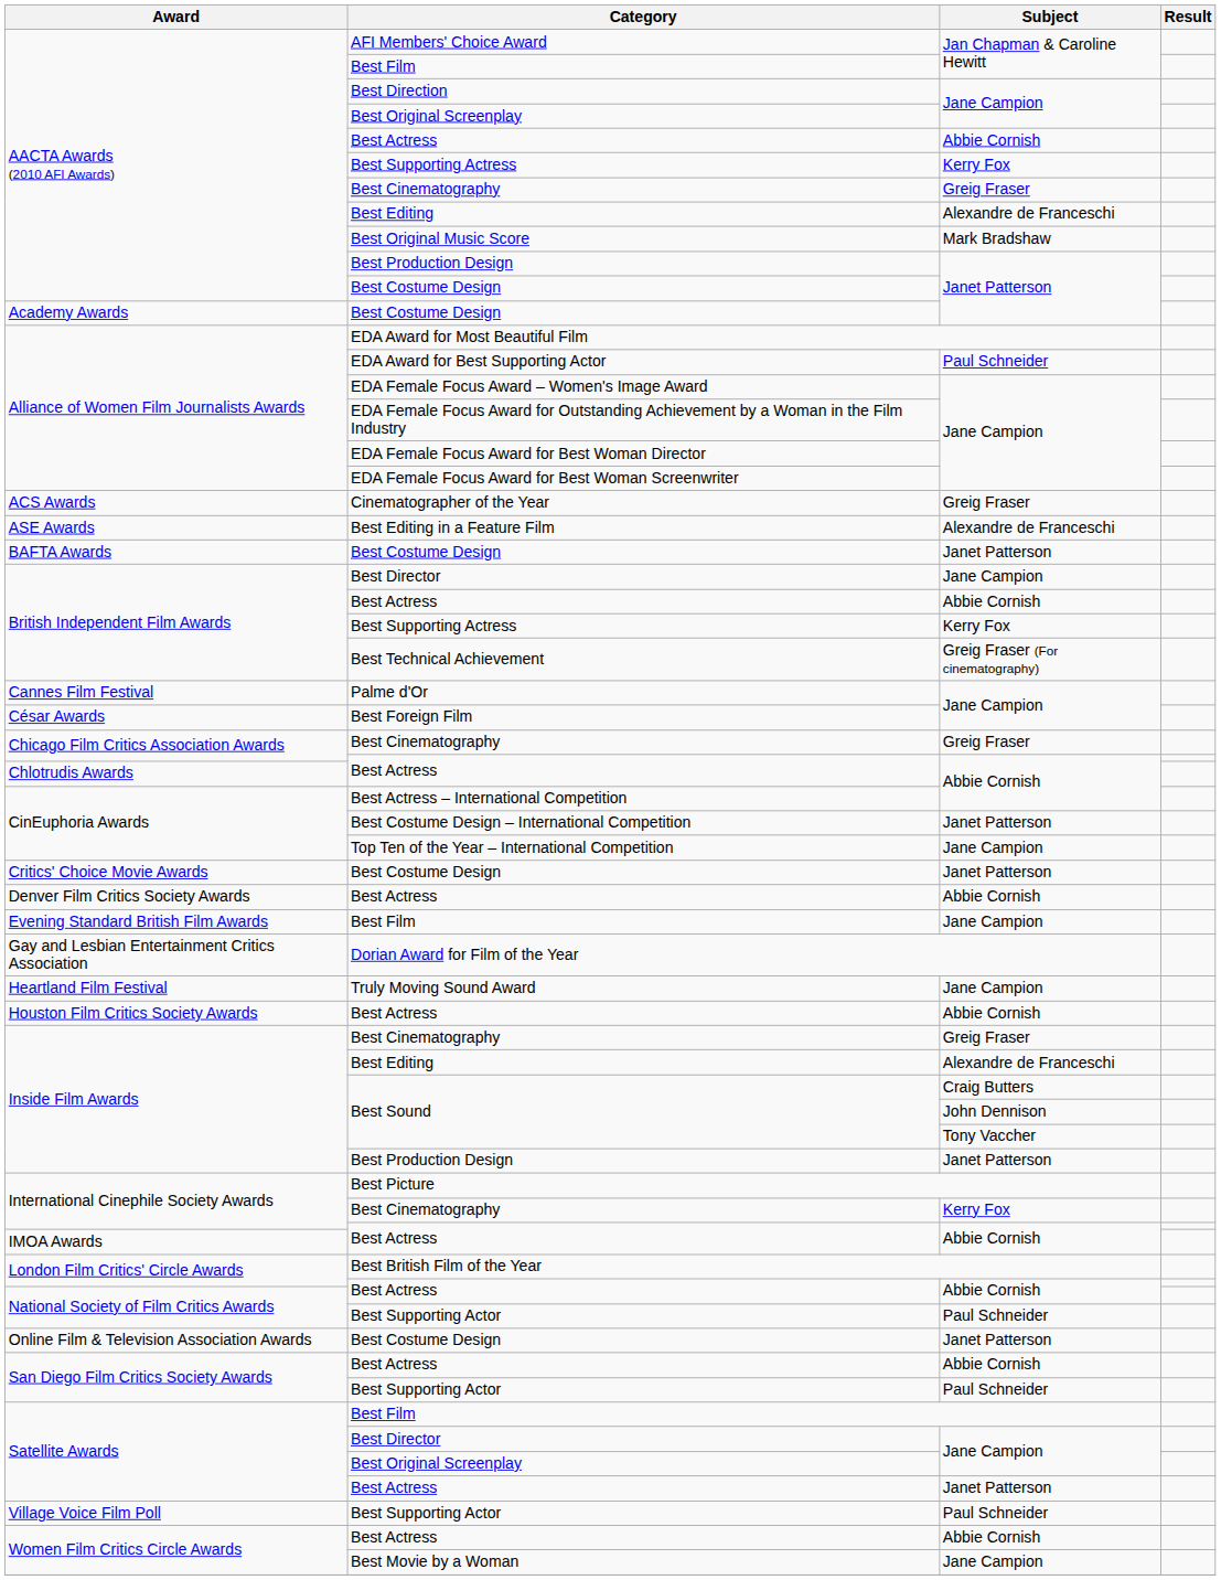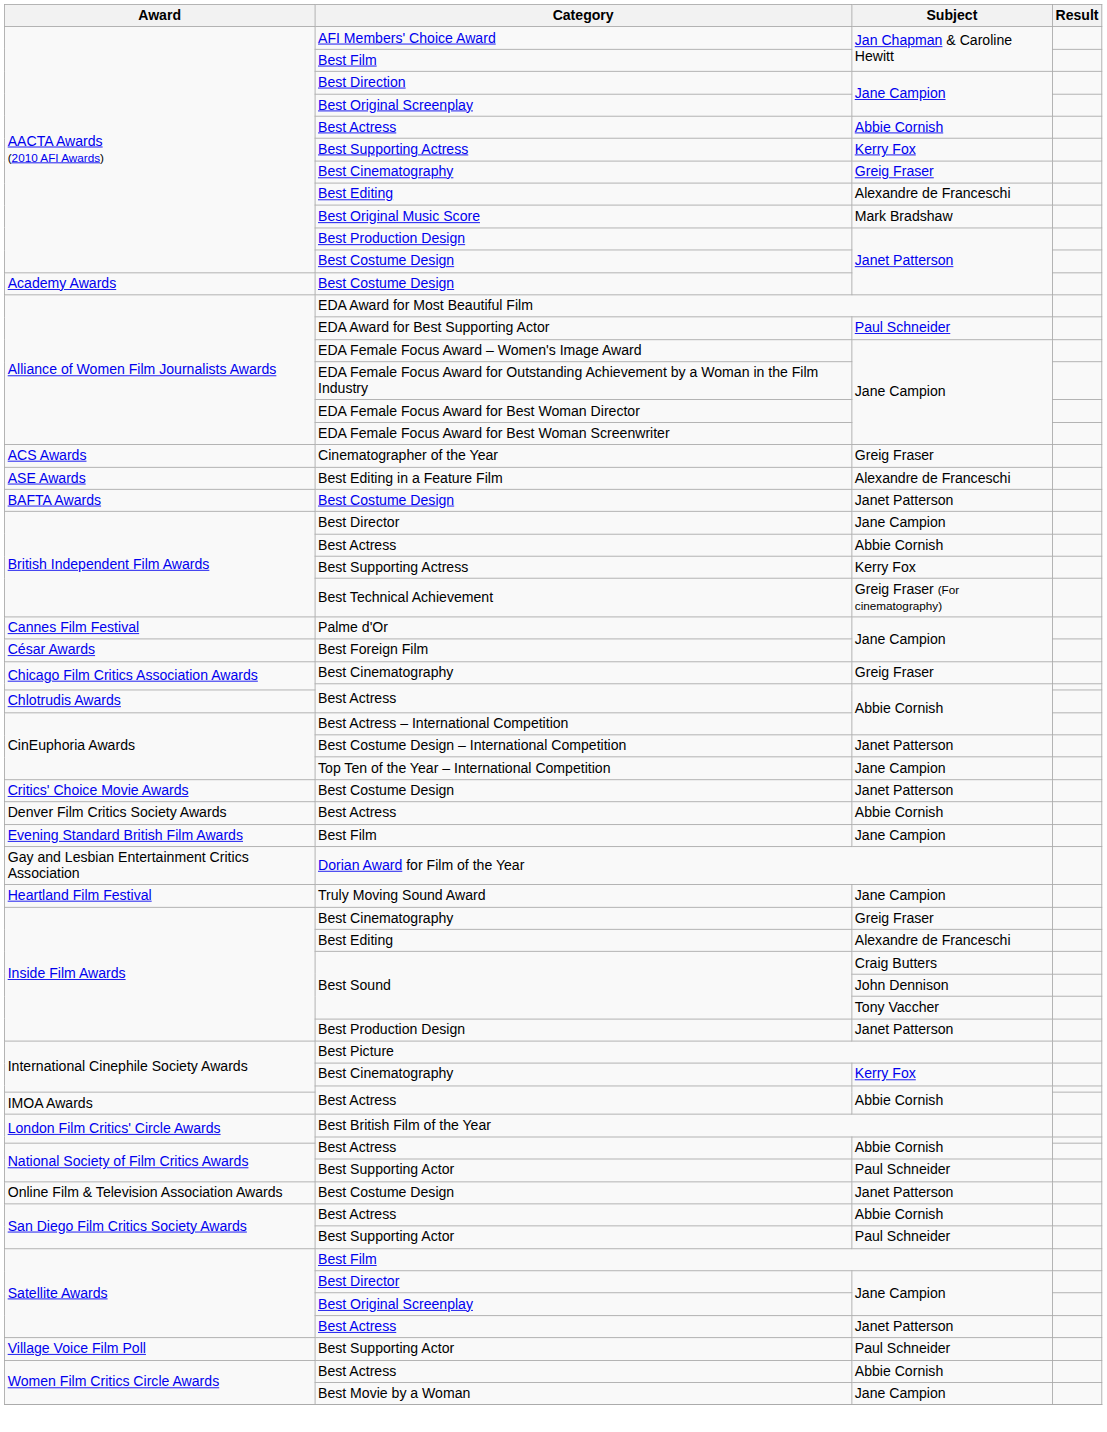- row: Houston Film Critics Society Awards | Best Actress | Abbie Cornish
